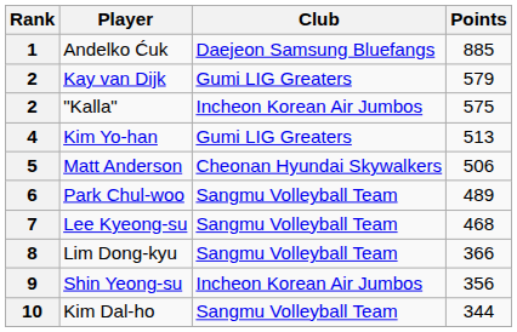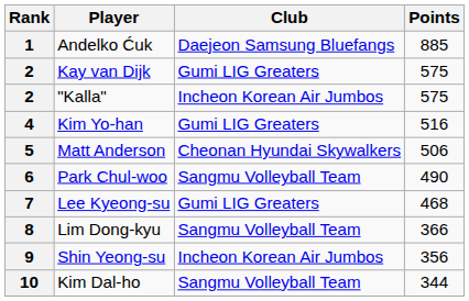2 / Kay van Dijk | Points: 579 -> 575
4 | Points: 513 -> 516
6 | Points: 489 -> 490
7 | Club: Sangmu Volleyball Team -> Gumi LIG Greaters
